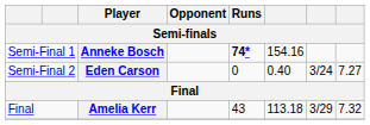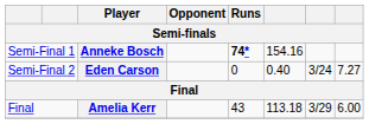Amelia Kerr | column 8: 7.32 -> 6.00
